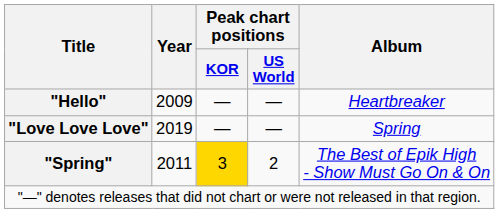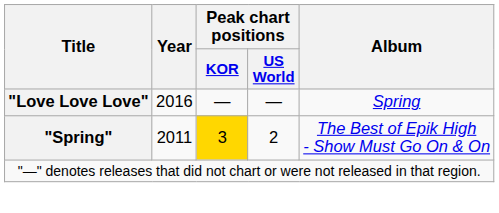- row: "Hello" | 2009 | — | — | Heartbreaker
"Love Love Love" | Year: 2019 -> 2016
